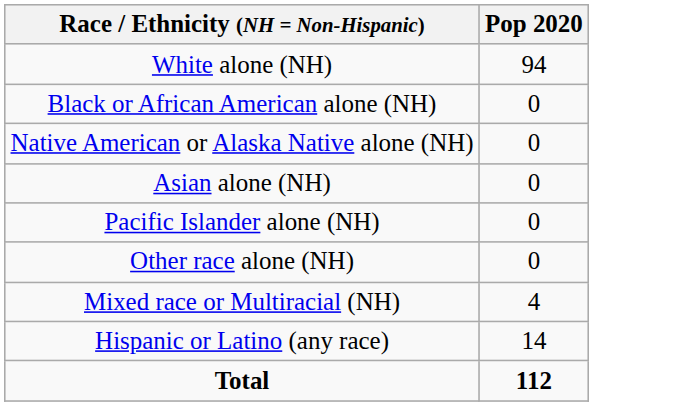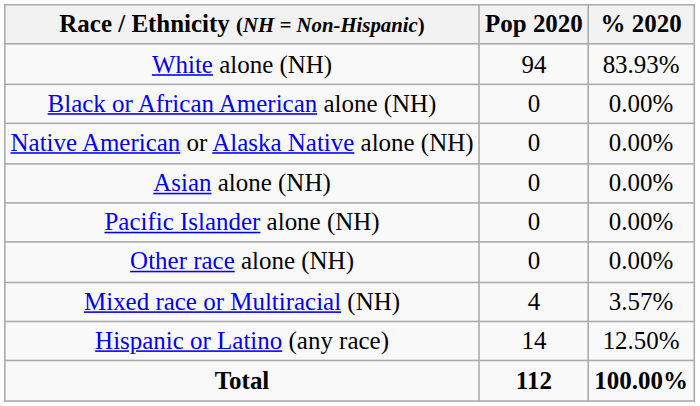+ column: % 2020 | 83.93% | 0.00% | 0.00% | 0.00% | 0.00% | 0.00% | 3.57% | 12.50% | 100.00%
